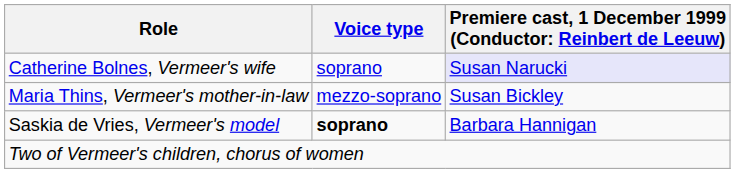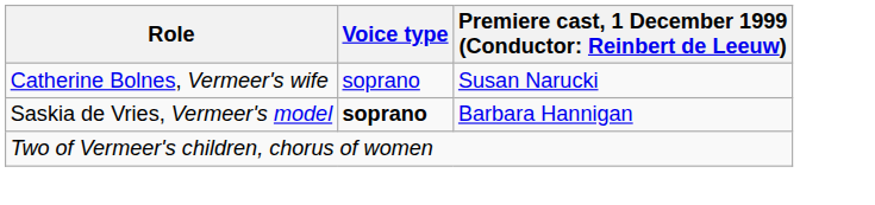Catherine Bolnes, Vermeer's wife | column 3: lavender background -> no background
- row: Maria Thins, Vermeer's mother-in-law | mezzo-soprano | Susan Bickley
